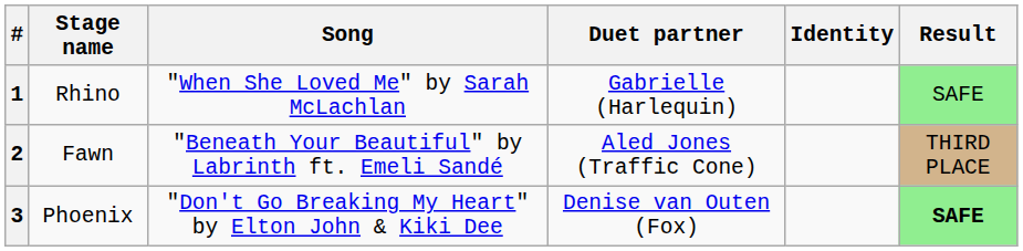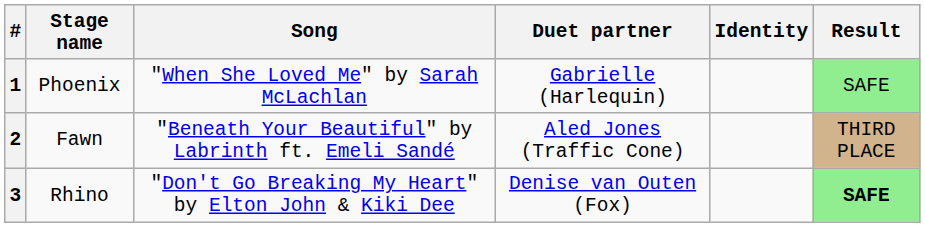1 | Stage name: Rhino -> Phoenix
3 | Stage name: Phoenix -> Rhino
